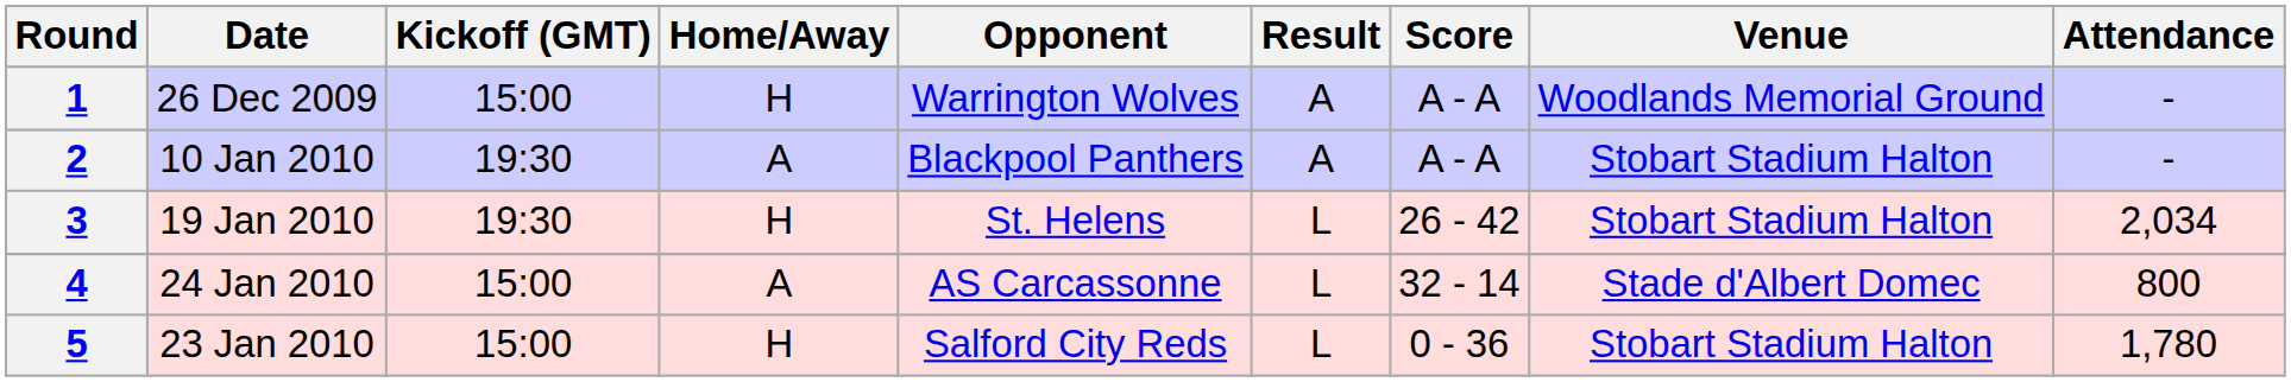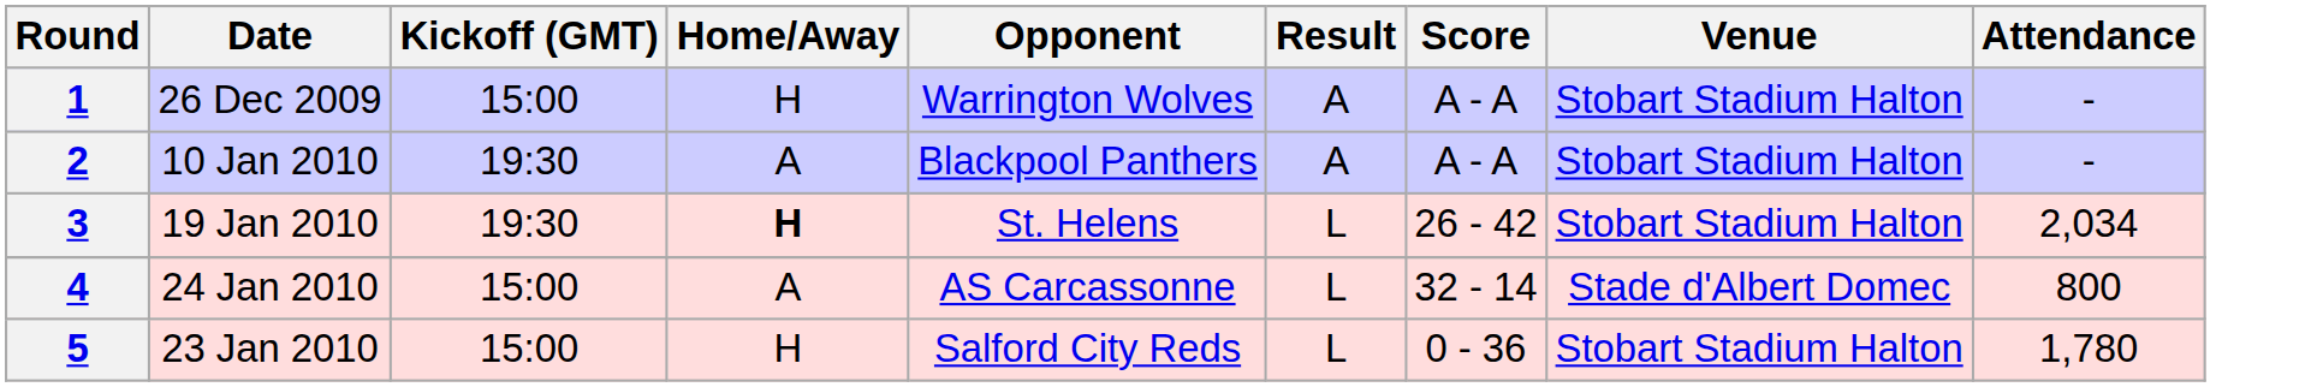1 | Venue: Woodlands Memorial Ground -> Stobart Stadium Halton
3 | Home/Away: normal -> bold
